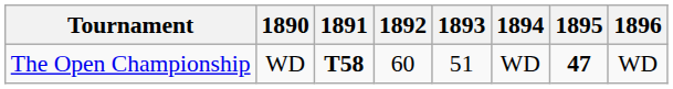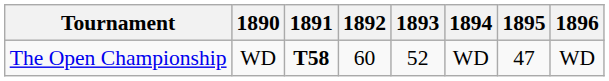The Open Championship | 1893: 51 -> 52
The Open Championship | 1895: bold -> normal
